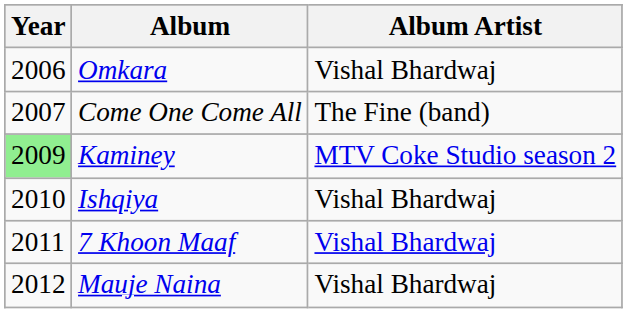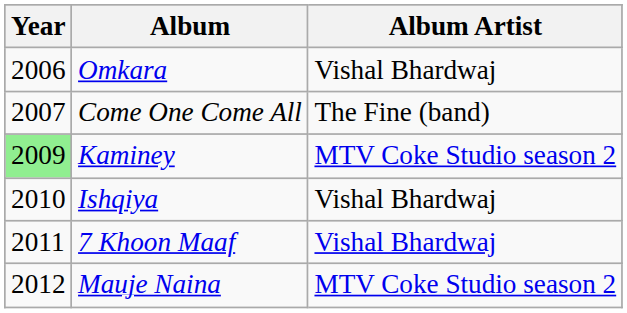Mauje Naina | Album Artist: Vishal Bhardwaj -> MTV Coke Studio season 2
